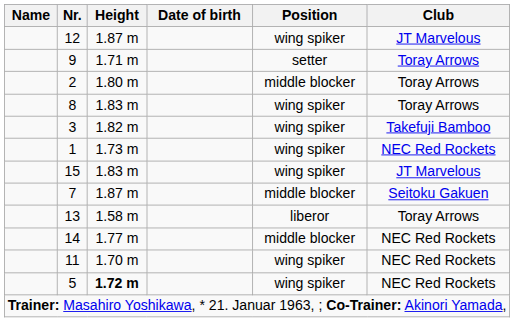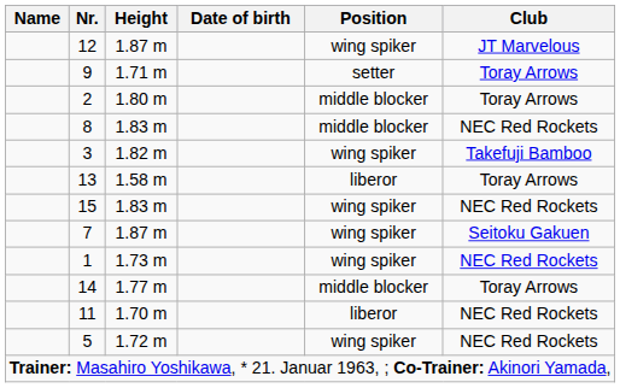8 | Position: wing spiker -> middle blocker
8 | Club: Toray Arrows -> NEC Red Rockets
rows swapped: 1 <-> 13
15 | Club: JT Marvelous -> NEC Red Rockets
7 | Position: middle blocker -> wing spiker
14 | Club: NEC Red Rockets -> Toray Arrows
11 | Position: wing spiker -> liberor
5 | Height: bold -> normal
